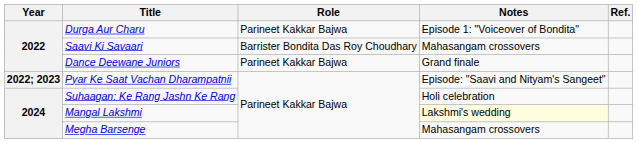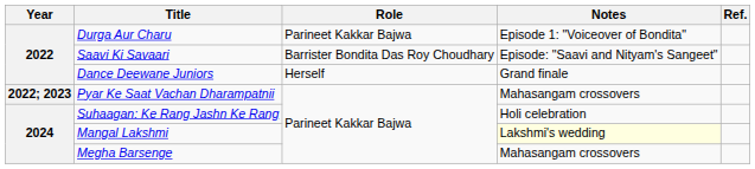Saavi Ki Savaari | Notes: Mahasangam crossovers -> Episode: "Saavi and Nityam's Sangeet"
Dance Deewane Juniors | Role: Parineet Kakkar Bajwa -> Herself
Pyar Ke Saat Vachan Dharampatnii | Notes: Episode: "Saavi and Nityam's Sangeet" -> Mahasangam crossovers
